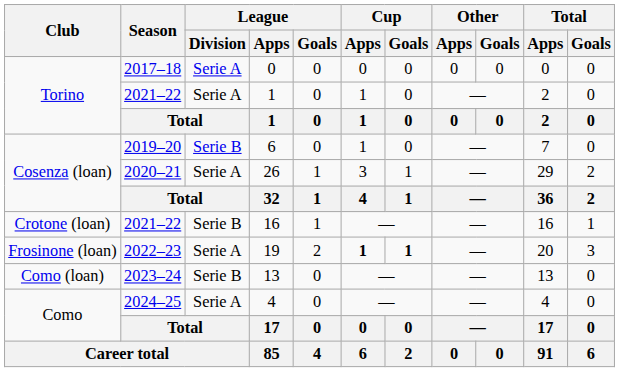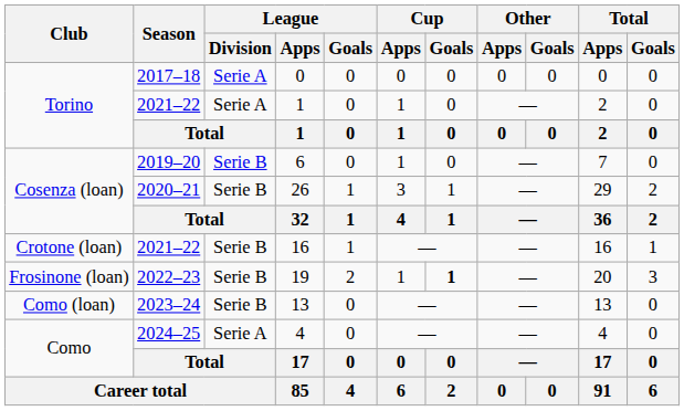26 | League / Division: Serie A -> Serie B
19 | League / Division: Serie A -> Serie B
19 | Cup / Apps: bold -> normal
